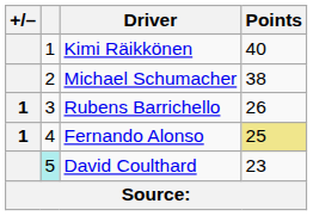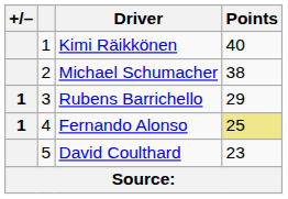Rubens Barrichello | Points: 26 -> 29
David Coulthard | column 2: paleturquoise background -> no background
